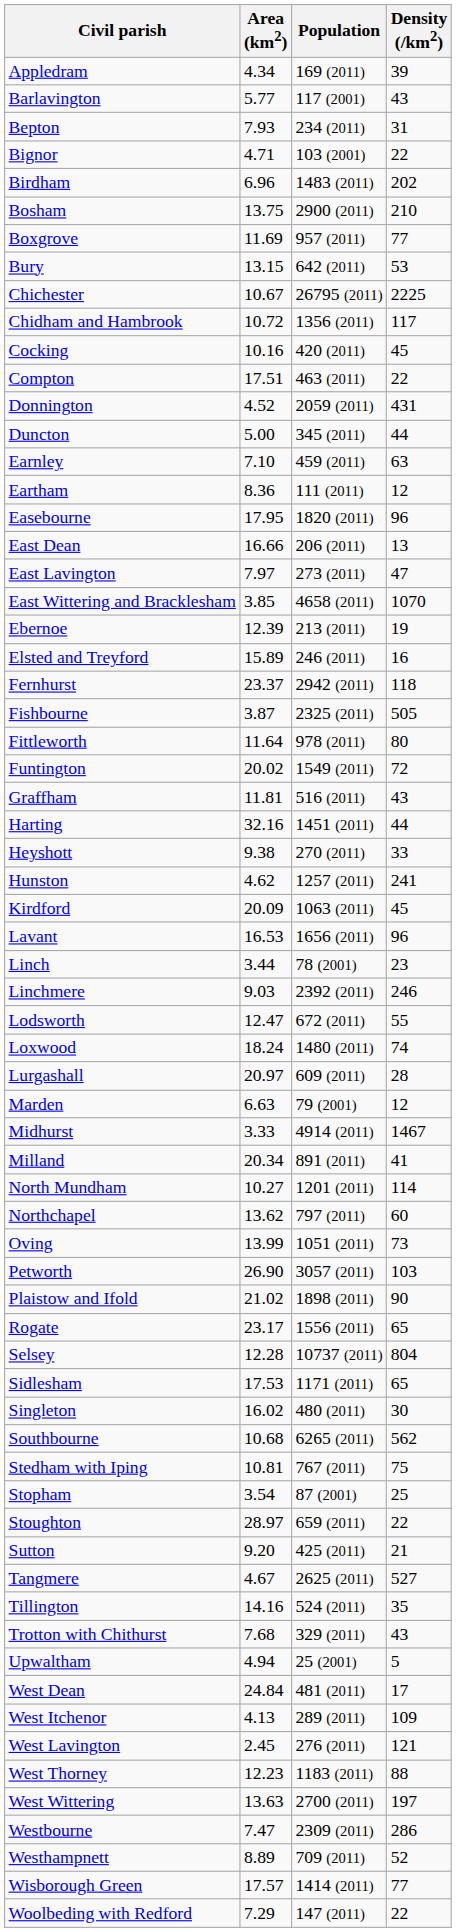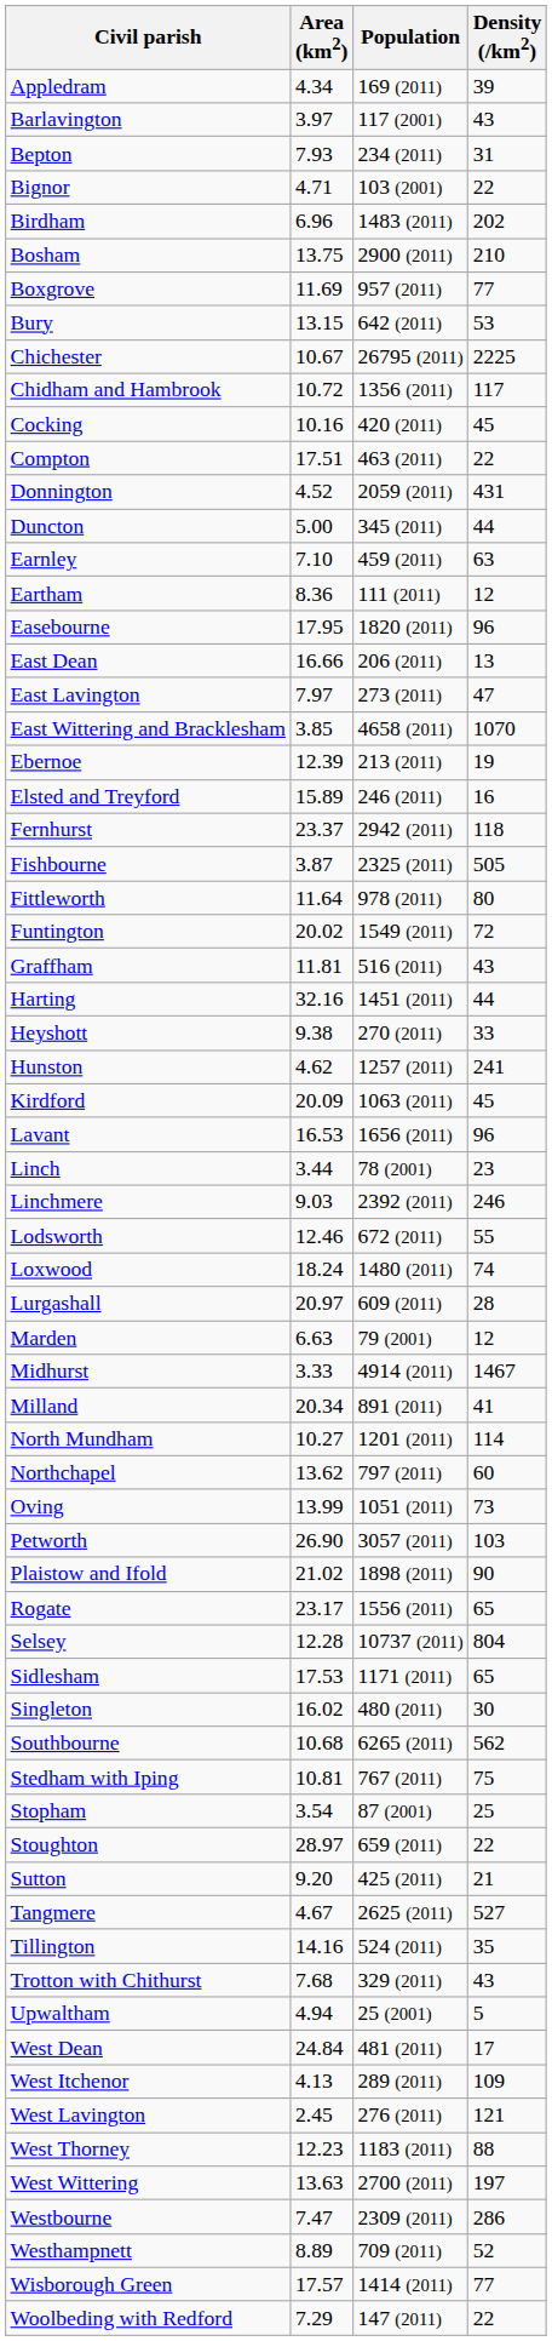Barlavington | Area (km2): 5.77 -> 3.97
Lodsworth | Area (km2): 12.47 -> 12.46
